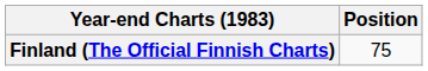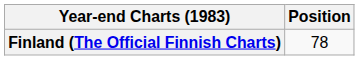Finland (The Official Finnish Charts) | Position: 75 -> 78
